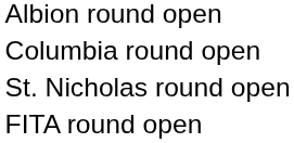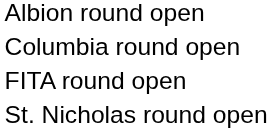rows swapped: FITA round open <-> St. Nicholas round open
